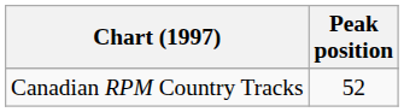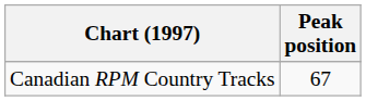Canadian RPM Country Tracks | Peak position: 52 -> 67
